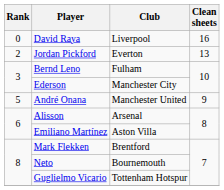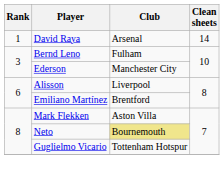David Raya | Rank: 0 -> 1
David Raya | Club: Liverpool -> Arsenal
David Raya | Clean sheets: 16 -> 14
- row: 2 | Jordan Pickford | Everton | 13
- row: 5 | André Onana | Manchester United | 9
Alisson | Club: Arsenal -> Liverpool
Emiliano Martínez | Club: Aston Villa -> Brentford
Mark Flekken | Club: Brentford -> Aston Villa
Neto | Club: no background -> khaki background
